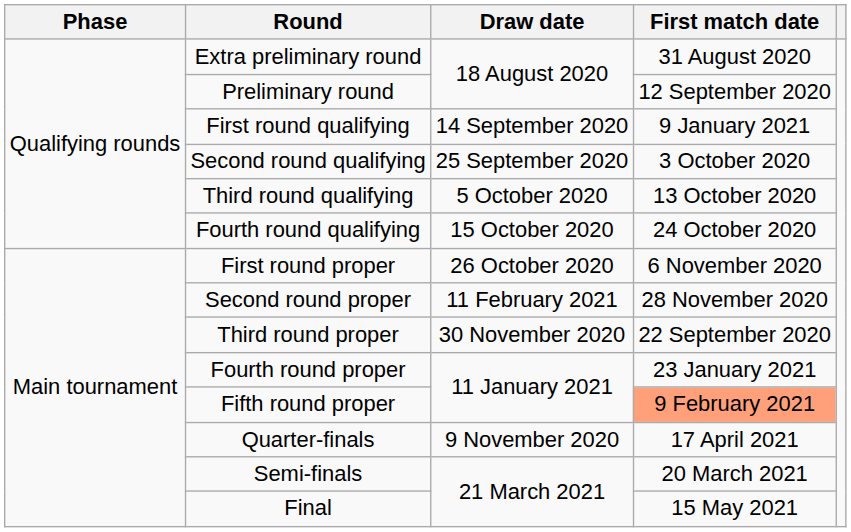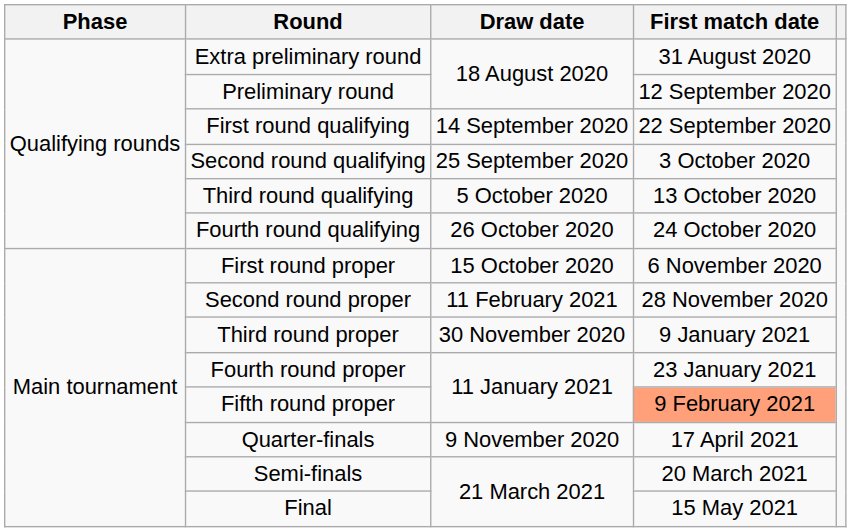First round qualifying | First match date: 9 January 2021 -> 22 September 2020
Fourth round qualifying | Draw date: 15 October 2020 -> 26 October 2020
First round proper | Draw date: 26 October 2020 -> 15 October 2020
Third round proper | First match date: 22 September 2020 -> 9 January 2021
